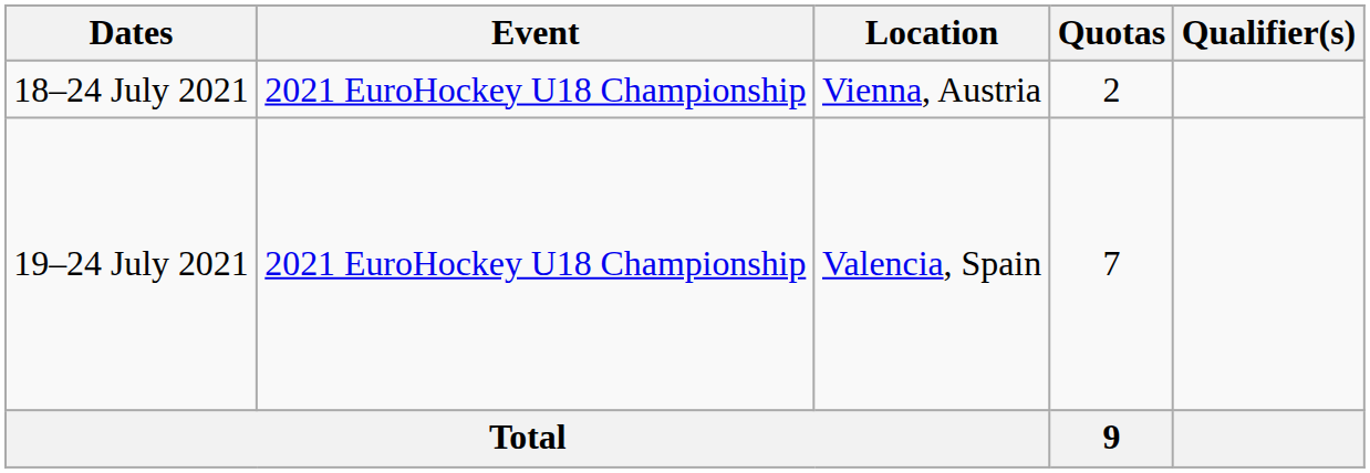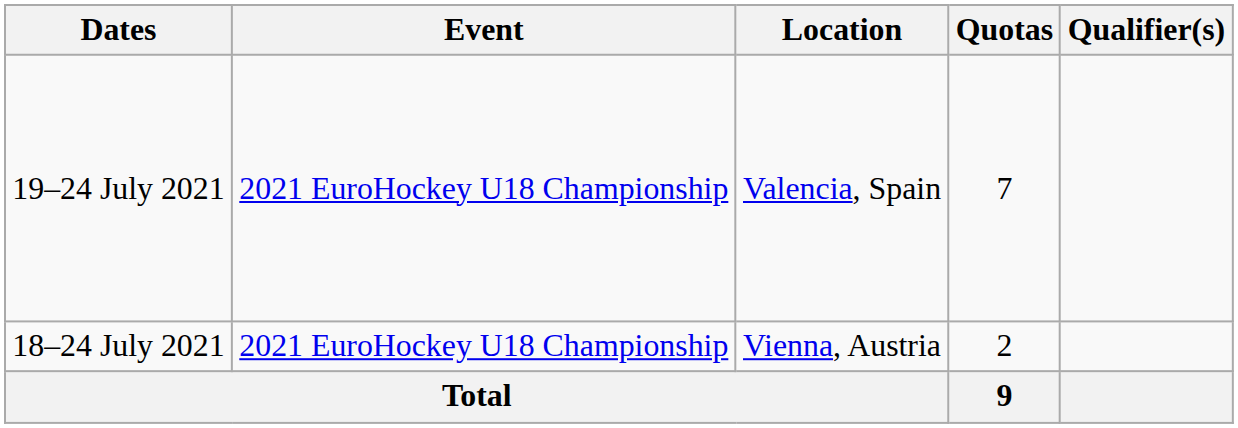rows swapped: 19–24 July 2021 <-> 18–24 July 2021
